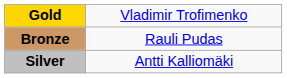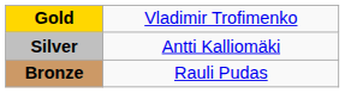rows swapped: Silver <-> Bronze
